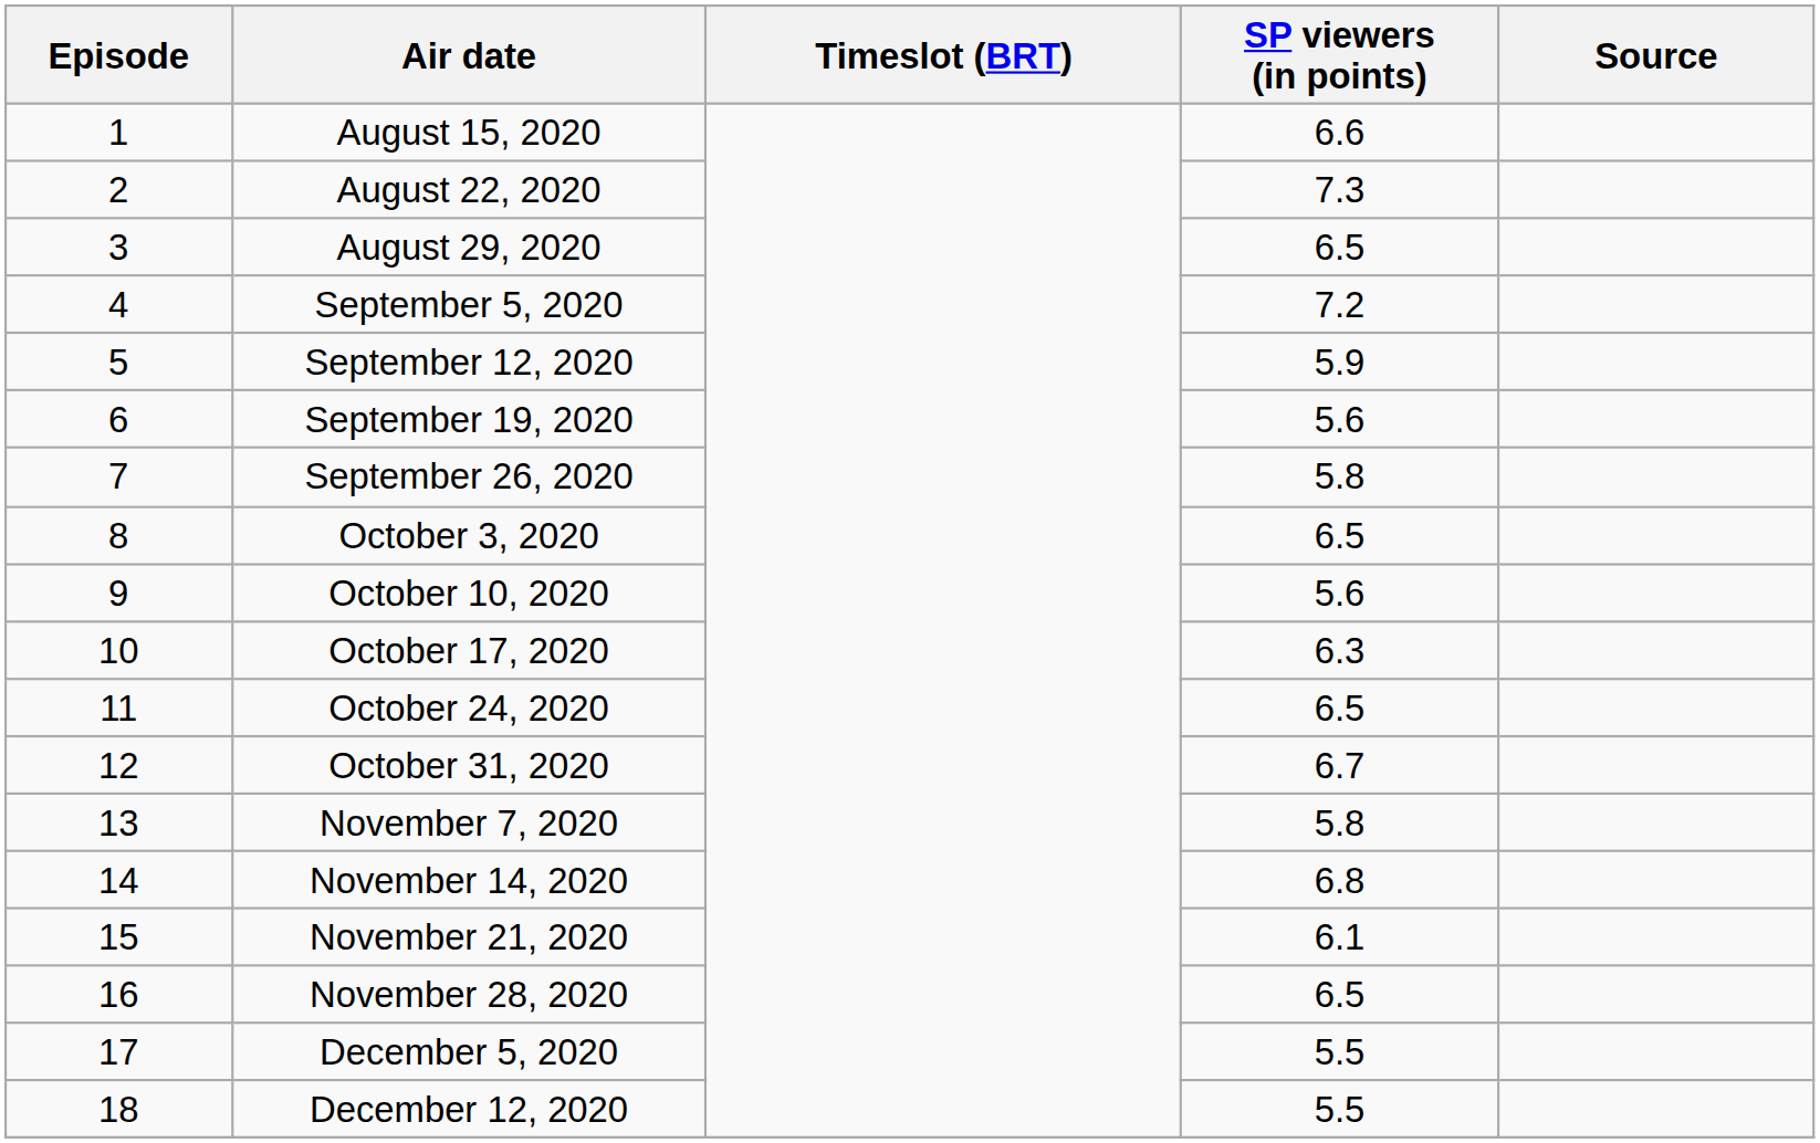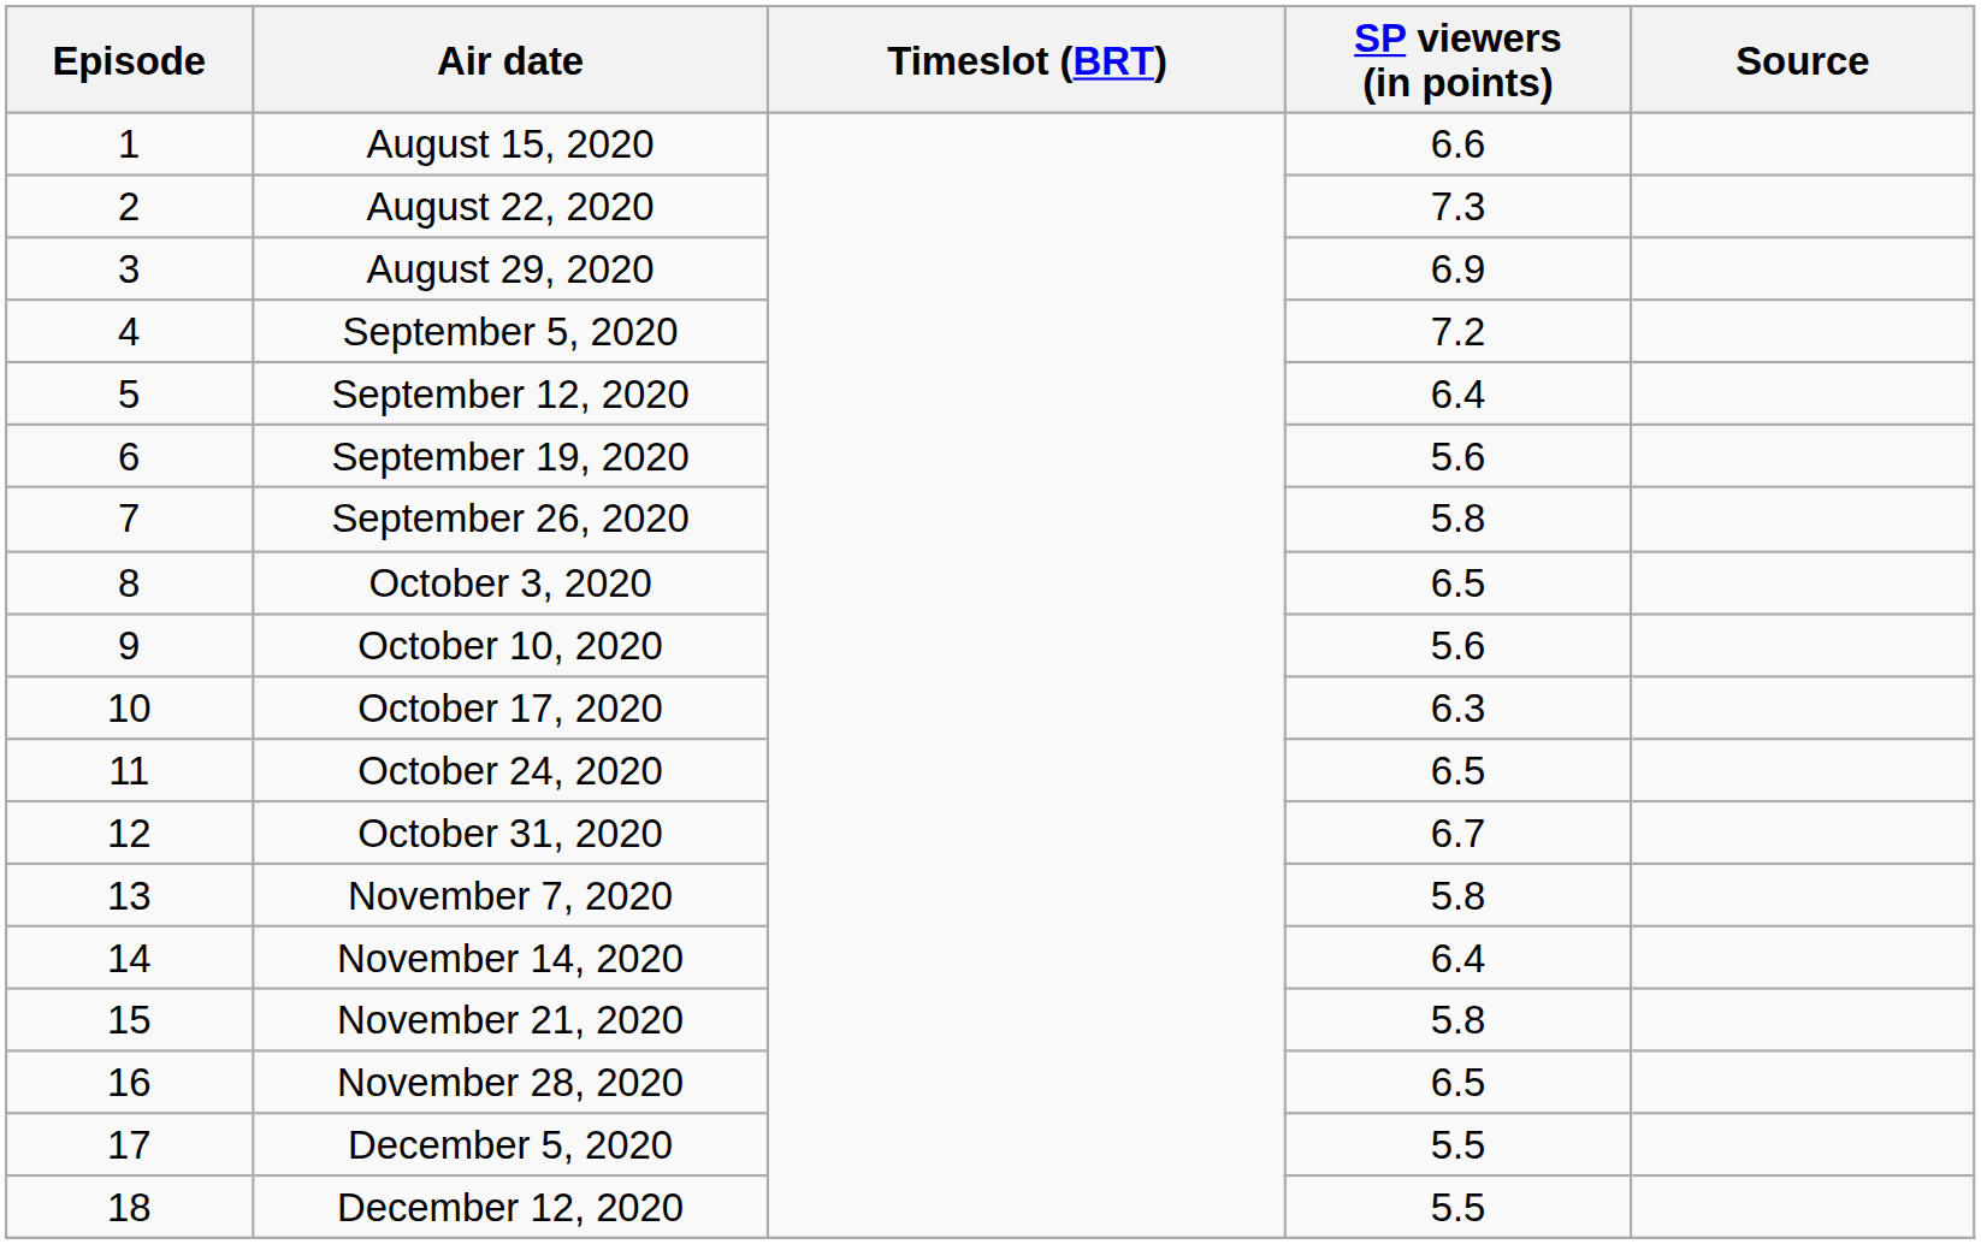August 29, 2020 | SP viewers (in points): 6.5 -> 6.9
September 12, 2020 | SP viewers (in points): 5.9 -> 6.4
November 14, 2020 | SP viewers (in points): 6.8 -> 6.4
November 21, 2020 | SP viewers (in points): 6.1 -> 5.8
